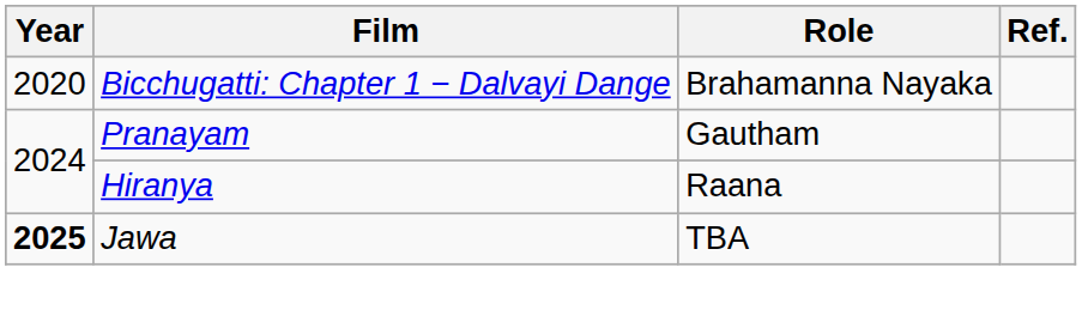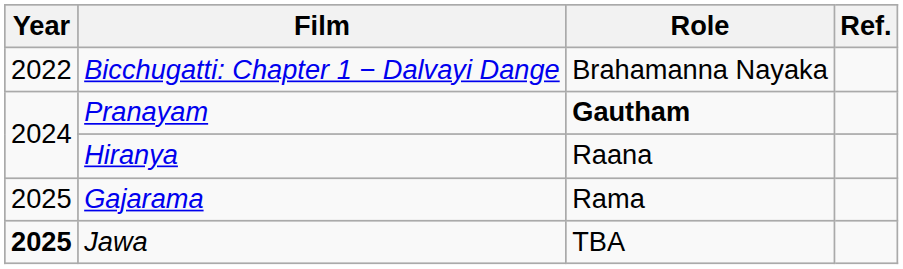Bicchugatti: Chapter 1 − Dalvayi Dange | Year: 2020 -> 2022
Pranayam | Role: normal -> bold
+ row: 2025 | Gajarama | Rama
